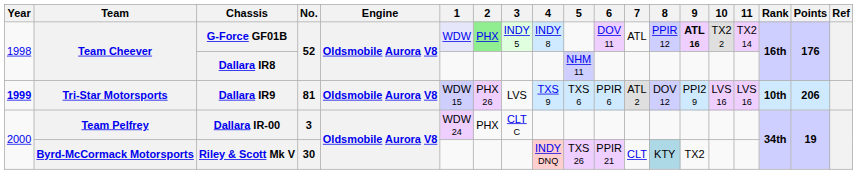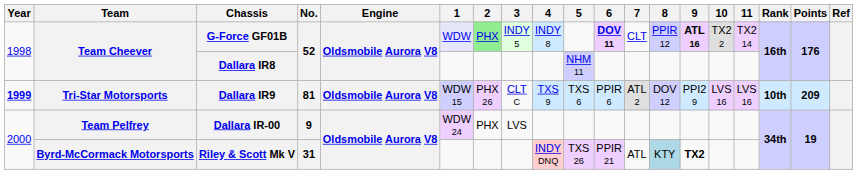G-Force GF01B | 6: normal -> bold
G-Force GF01B | 7: ATL -> CLT
Dallara IR9 | 3: LVS -> CLT C
Dallara IR9 | Points: 206 -> 209
Dallara IR-00 | No.: 3 -> 9
Dallara IR-00 | 3: CLT C -> LVS
Riley & Scott Mk V | No.: 30 -> 31
Riley & Scott Mk V | 7: CLT -> ATL
Riley & Scott Mk V | 9: normal -> bold
